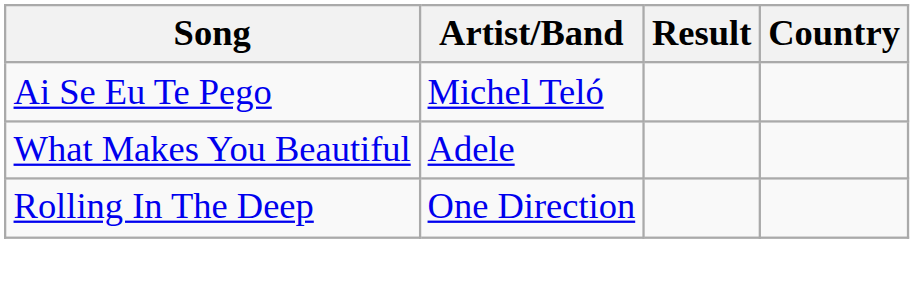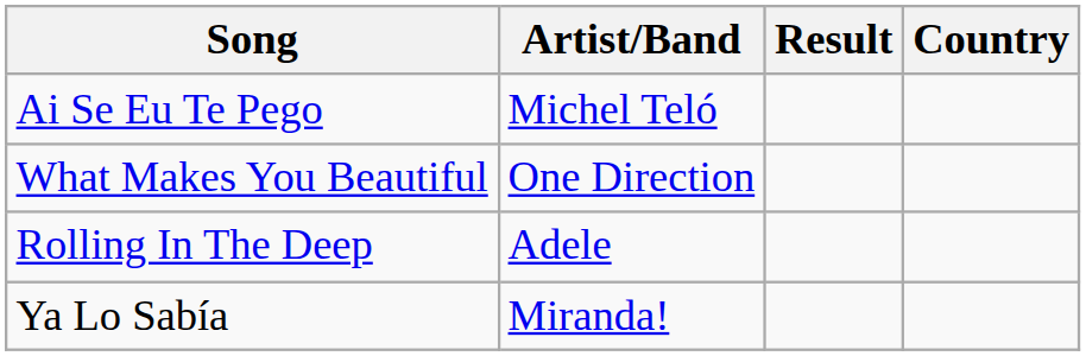What Makes You Beautiful | Artist/Band: Adele -> One Direction
Rolling In The Deep | Artist/Band: One Direction -> Adele
+ row: Ya Lo Sabía | Miranda!
